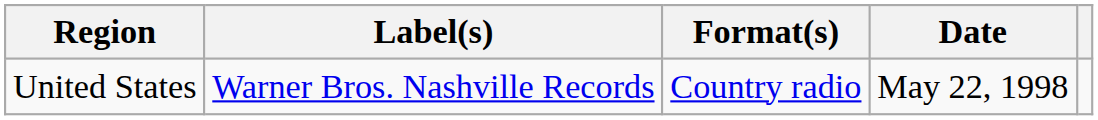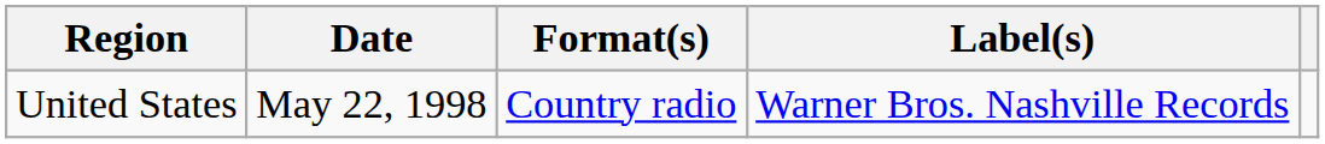columns swapped: Date <-> Label(s)
